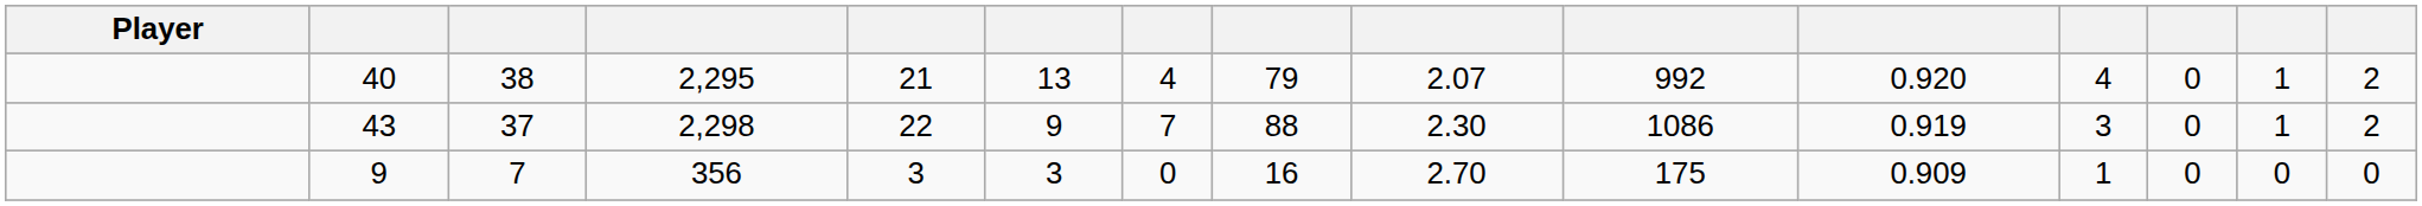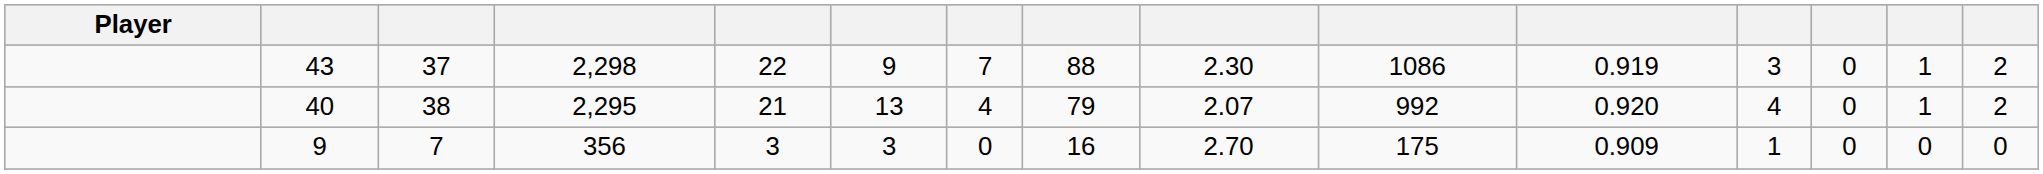rows swapped: 43 <-> 40
